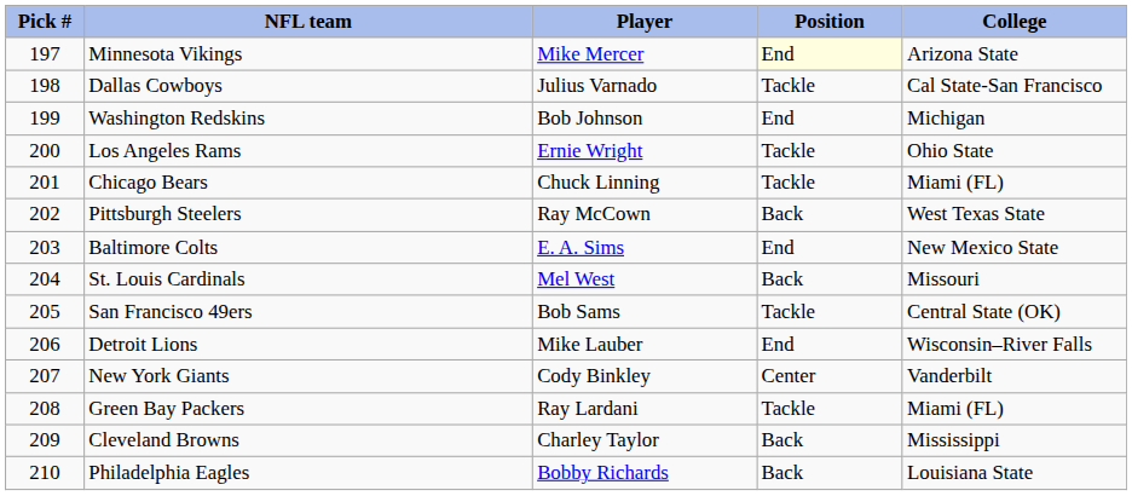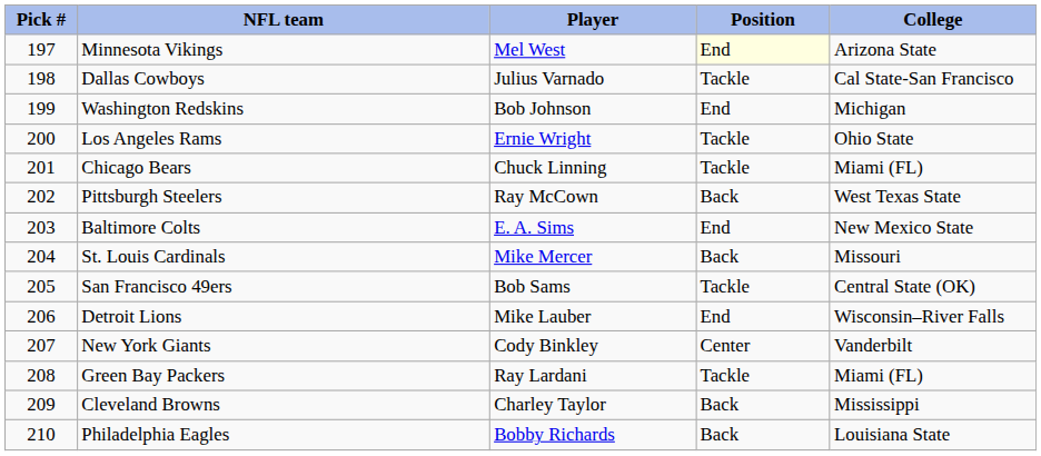Minnesota Vikings | Player: Mike Mercer -> Mel West
St. Louis Cardinals | Player: Mel West -> Mike Mercer
